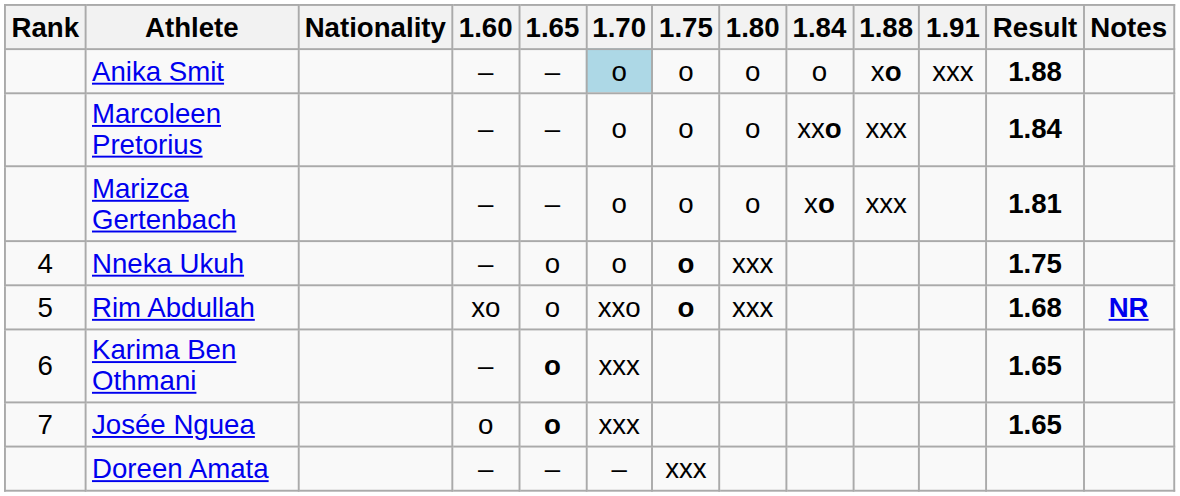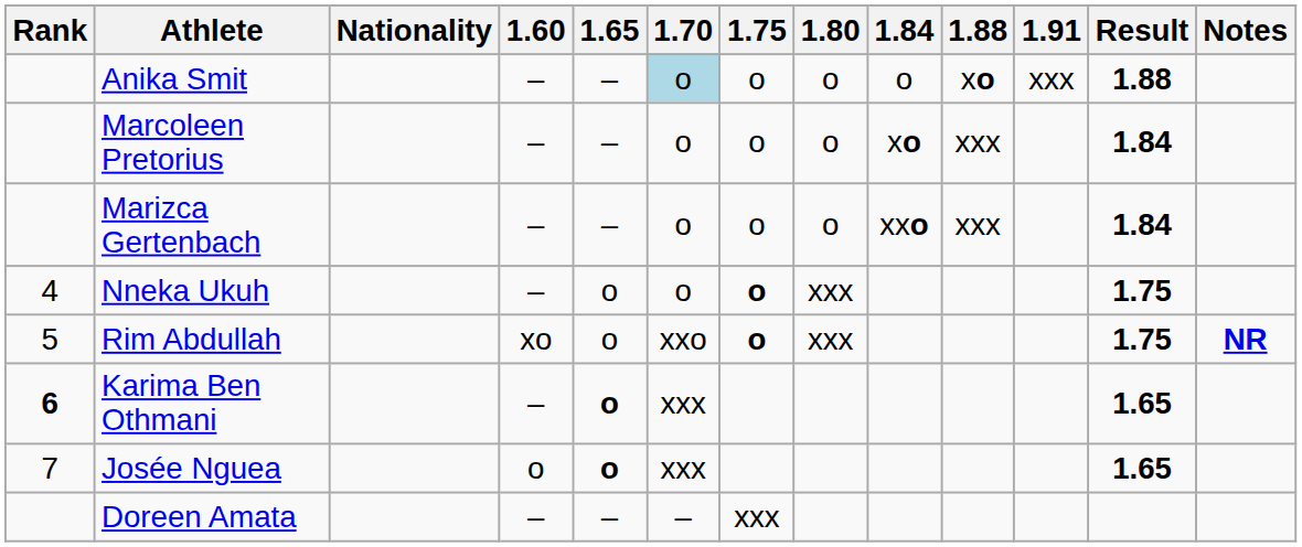Marcoleen Pretorius | 1.84: xxo -> xo
Marizca Gertenbach | 1.84: xo -> xxo
Marizca Gertenbach | Result: 1.81 -> 1.84
Rim Abdullah | Result: 1.68 -> 1.75
Karima Ben Othmani | Rank: normal -> bold
